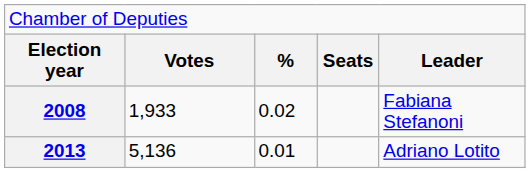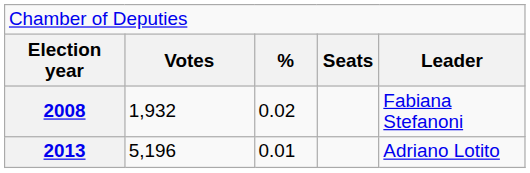2008 | column 2: 1,933 -> 1,932
2013 | column 2: 5,136 -> 5,196
